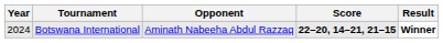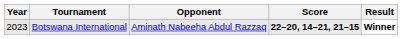Botswana International | Year: 2024 -> 2023
